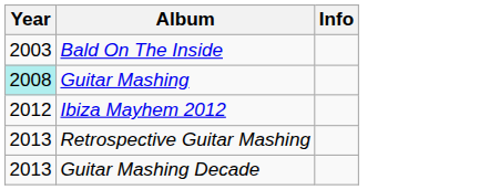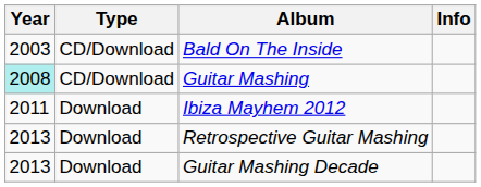+ column: Type | CD/Download | CD/Download | Download | Download | Download
Ibiza Mayhem 2012 | Year: 2012 -> 2011
